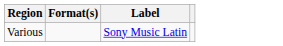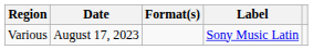+ column: Date | August 17, 2023
